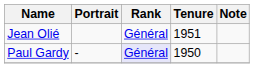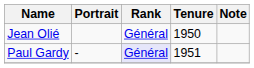Jean Olié | Tenure: 1951 -> 1950
Paul Gardy | Tenure: 1950 -> 1951
